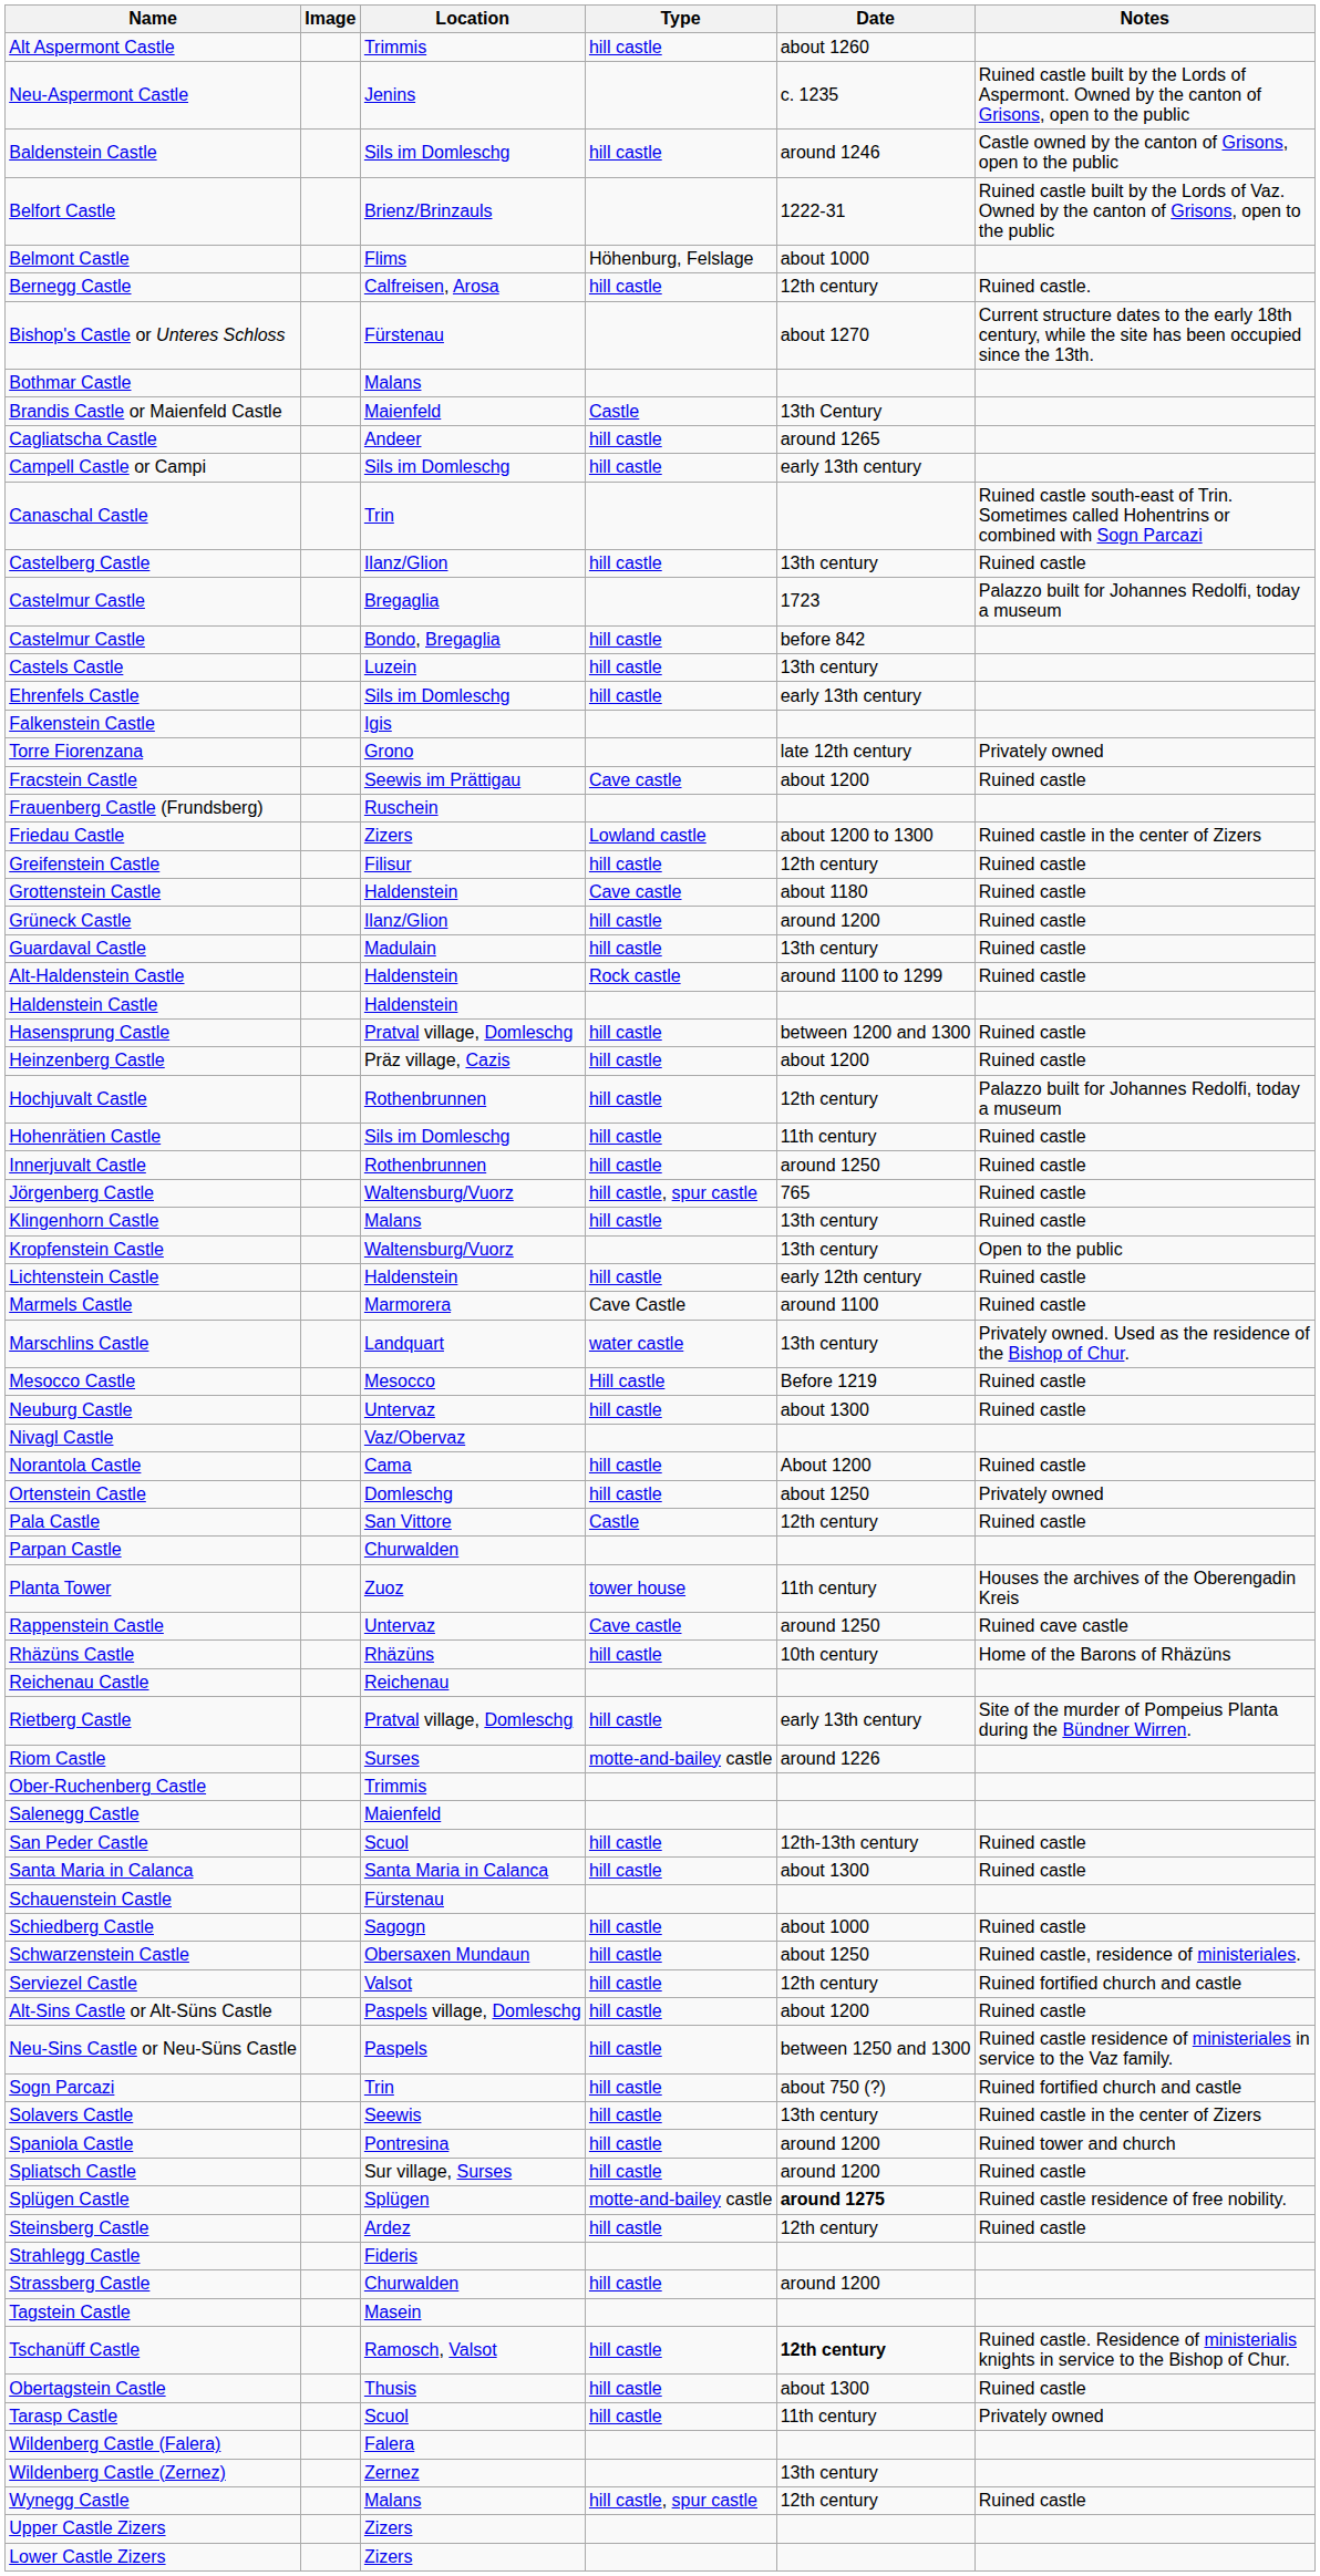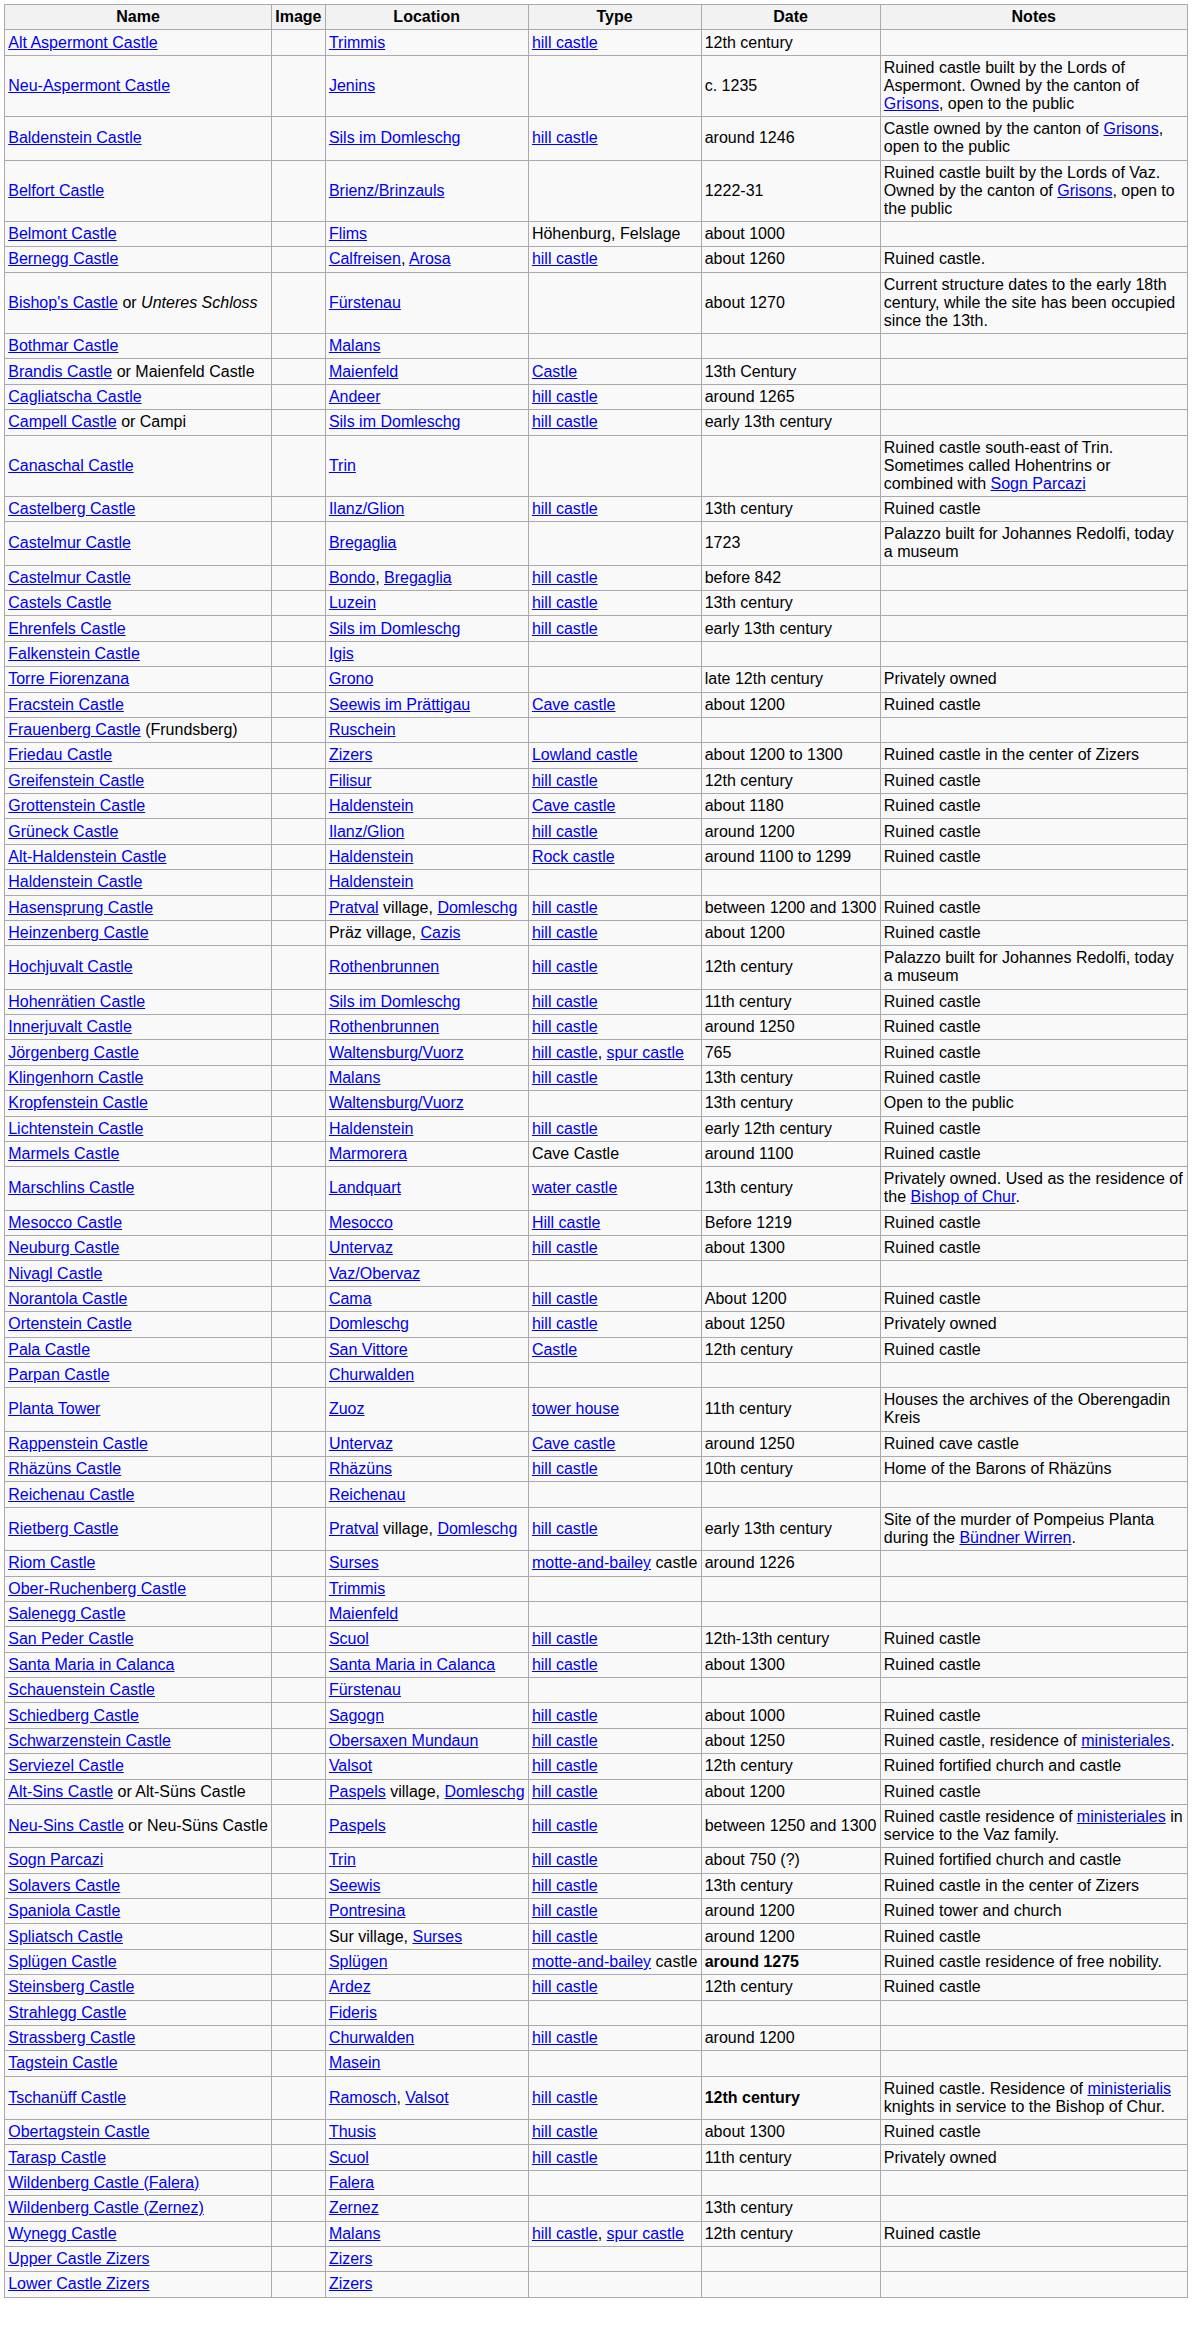Alt Aspermont Castle | Date: about 1260 -> 12th century
Bernegg Castle | Date: 12th century -> about 1260
- row: Guardaval Castle | Madulain | hill castle | 13th century | Ruined castle
